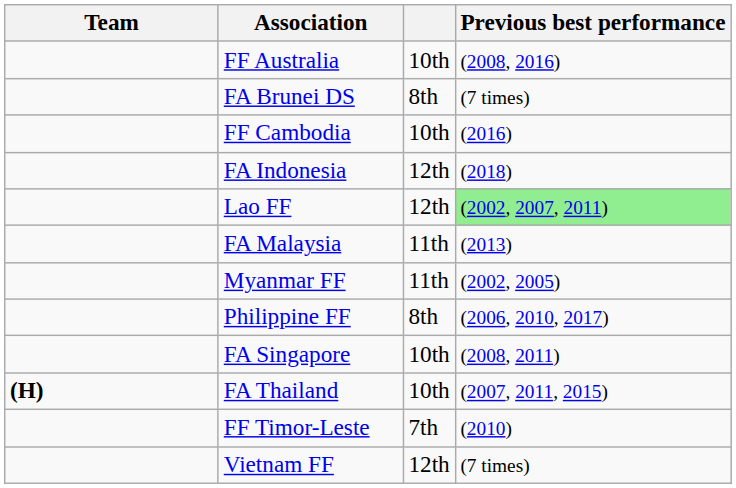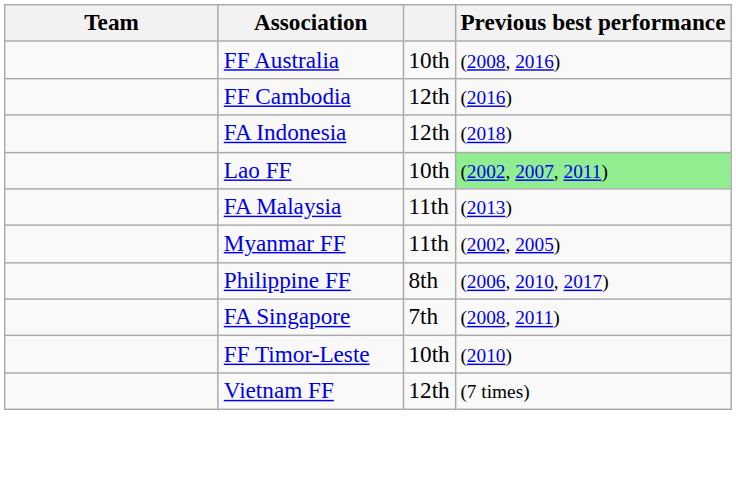- row: FA Brunei DS | 8th | (7 times)
FF Cambodia | column 3: 10th -> 12th
Lao FF | column 3: 12th -> 10th
FA Singapore | column 3: 10th -> 7th
- row: (H) | FA Thailand | 10th | (2007, 2011, 2015)
FF Timor-Leste | column 3: 7th -> 10th
